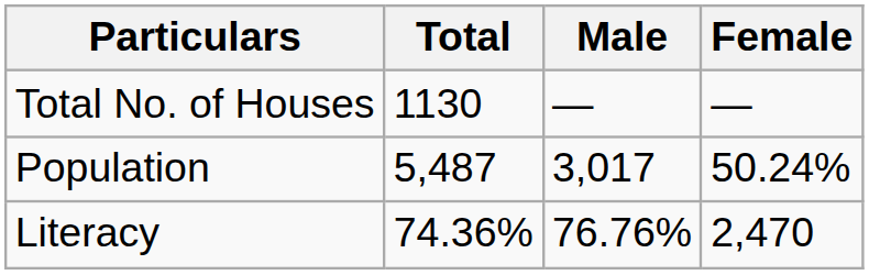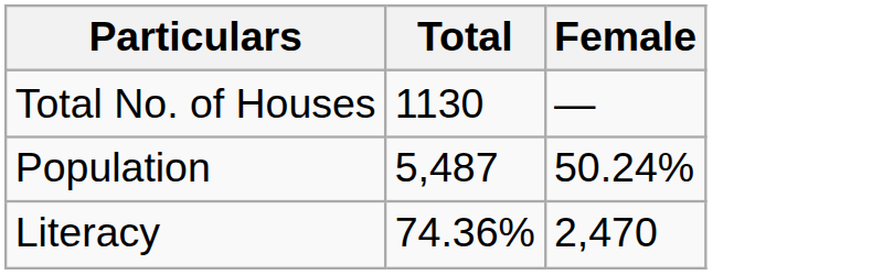- column: Male | — | 3,017 | 76.76%
